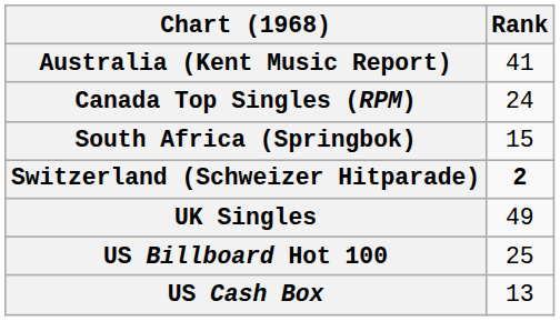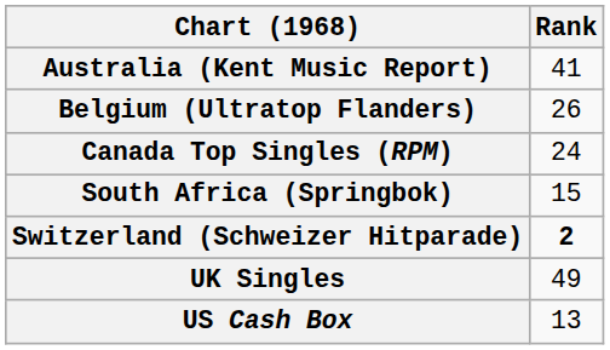+ row: Belgium (Ultratop Flanders) | 26
- row: US Billboard Hot 100 | 25
